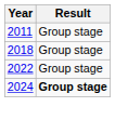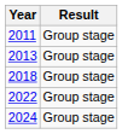+ row: 2013 | Group stage
2024 | Result: bold -> normal
